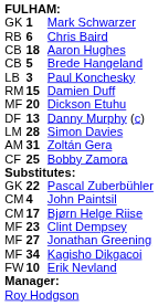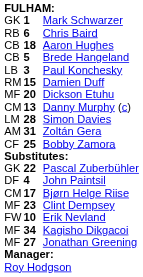Danny Murphy (c) | column 1: DF -> CM
John Paintsil | column 1: CM -> DF
rows swapped: Jonathan Greening <-> Erik Nevland
